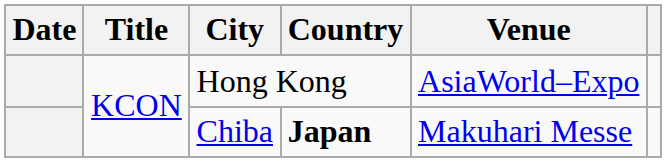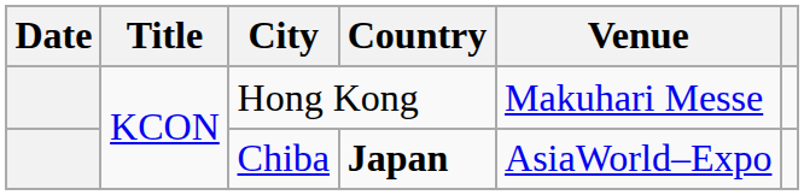Hong Kong | Venue: AsiaWorld–Expo -> Makuhari Messe
Chiba | Venue: Makuhari Messe -> AsiaWorld–Expo
